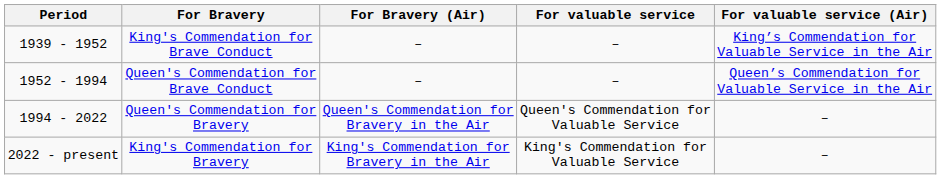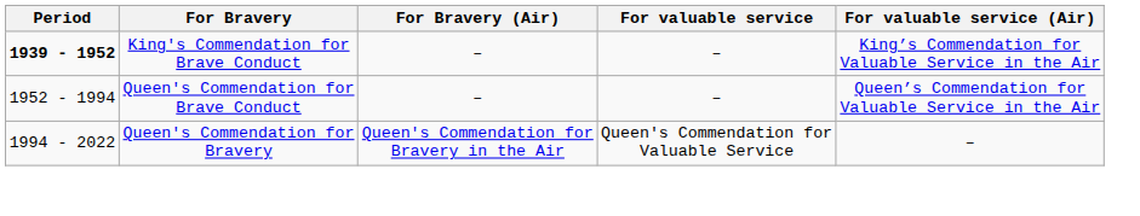King's Commendation for Brave Conduct | Period: normal -> bold
- row: 2022 - present | King's Commendation for Bravery | King's Commendation for Bravery in the Air | King's Commendation for Valuable Service | –
